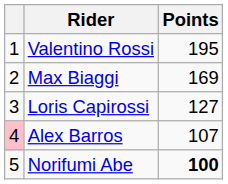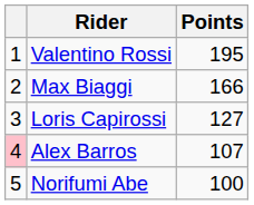Max Biaggi | Points: 169 -> 166
Norifumi Abe | Points: bold -> normal
